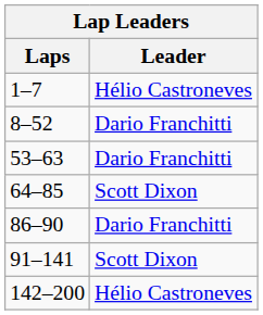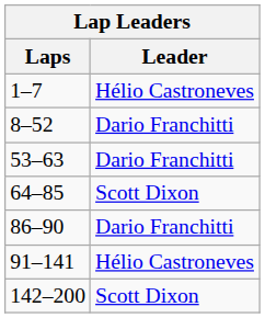91–141 | Leader: Scott Dixon -> Hélio Castroneves
142–200 | Leader: Hélio Castroneves -> Scott Dixon
